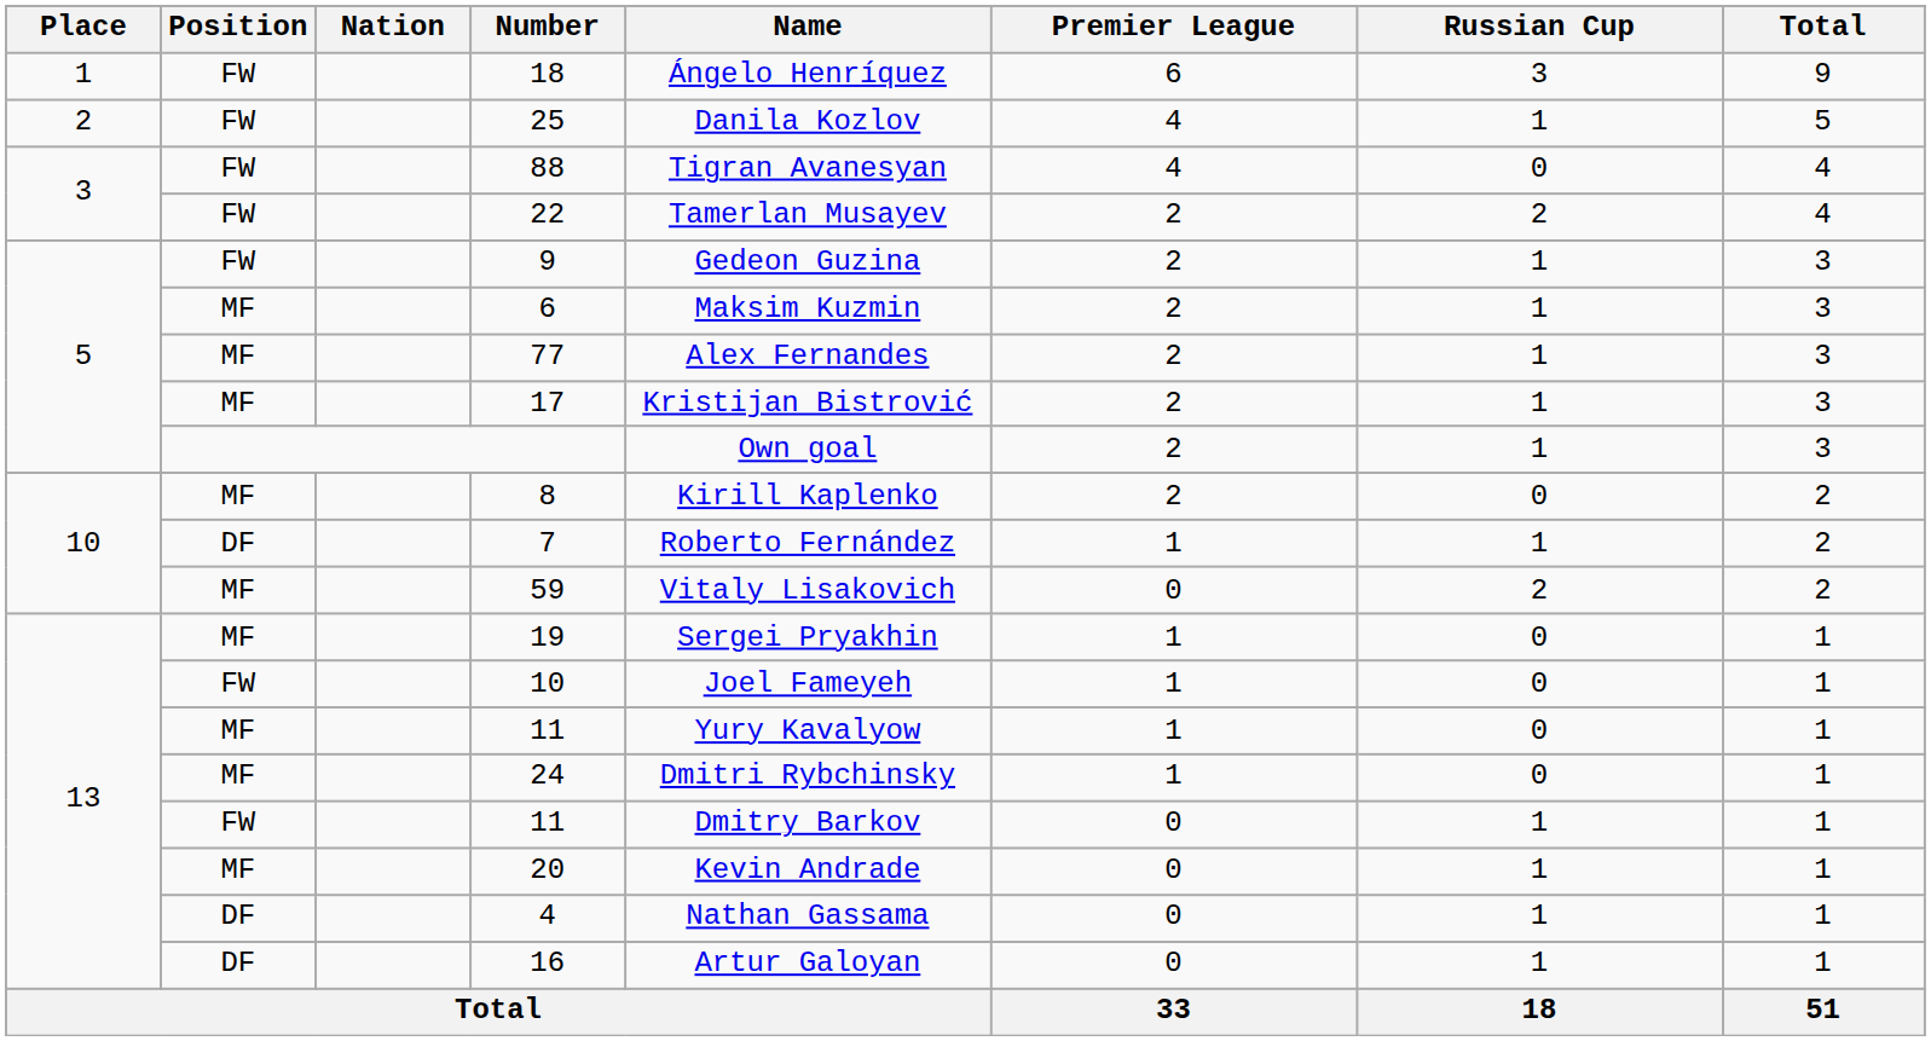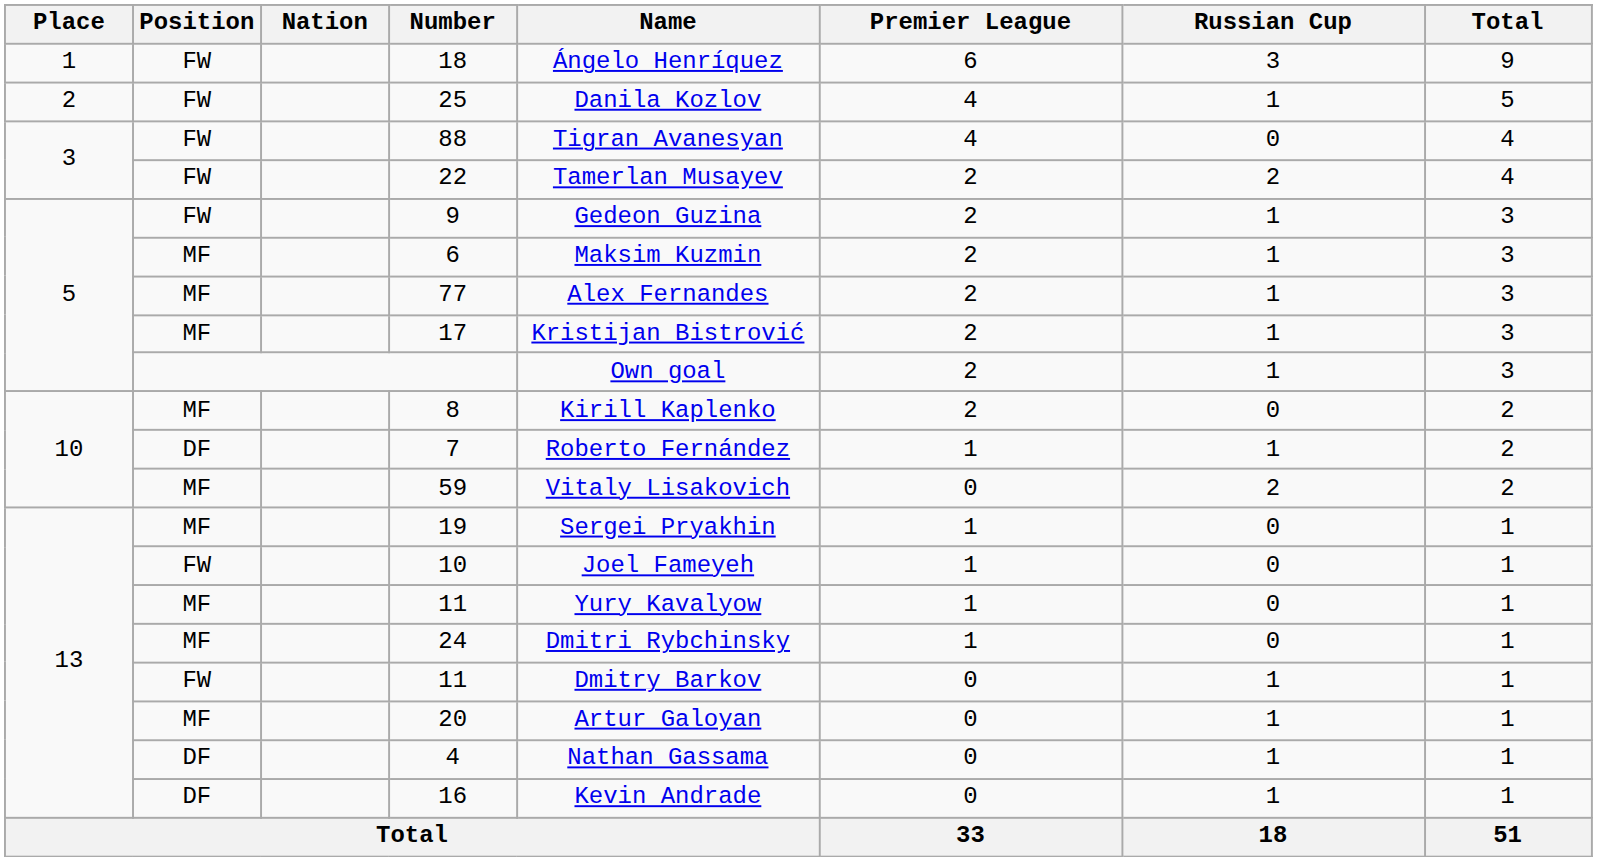20 | Name: Kevin Andrade -> Artur Galoyan
16 | Name: Artur Galoyan -> Kevin Andrade
